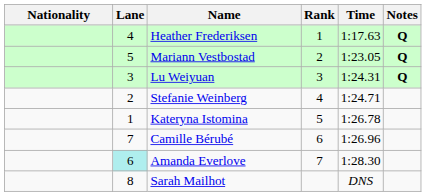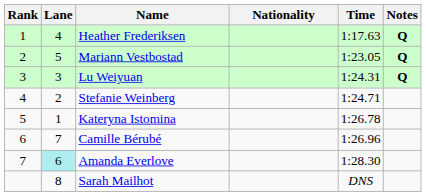columns swapped: Rank <-> Nationality
